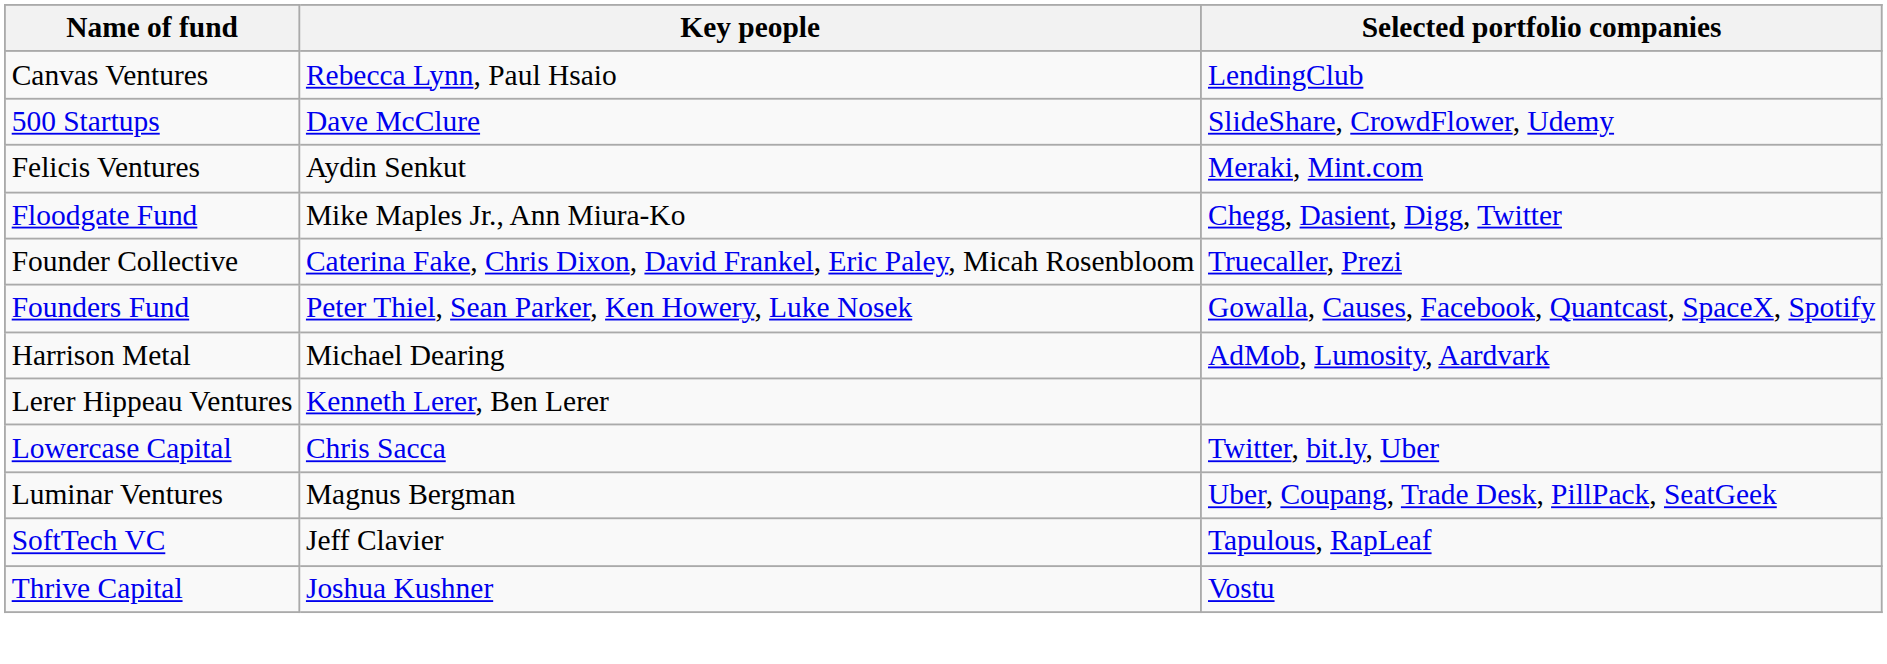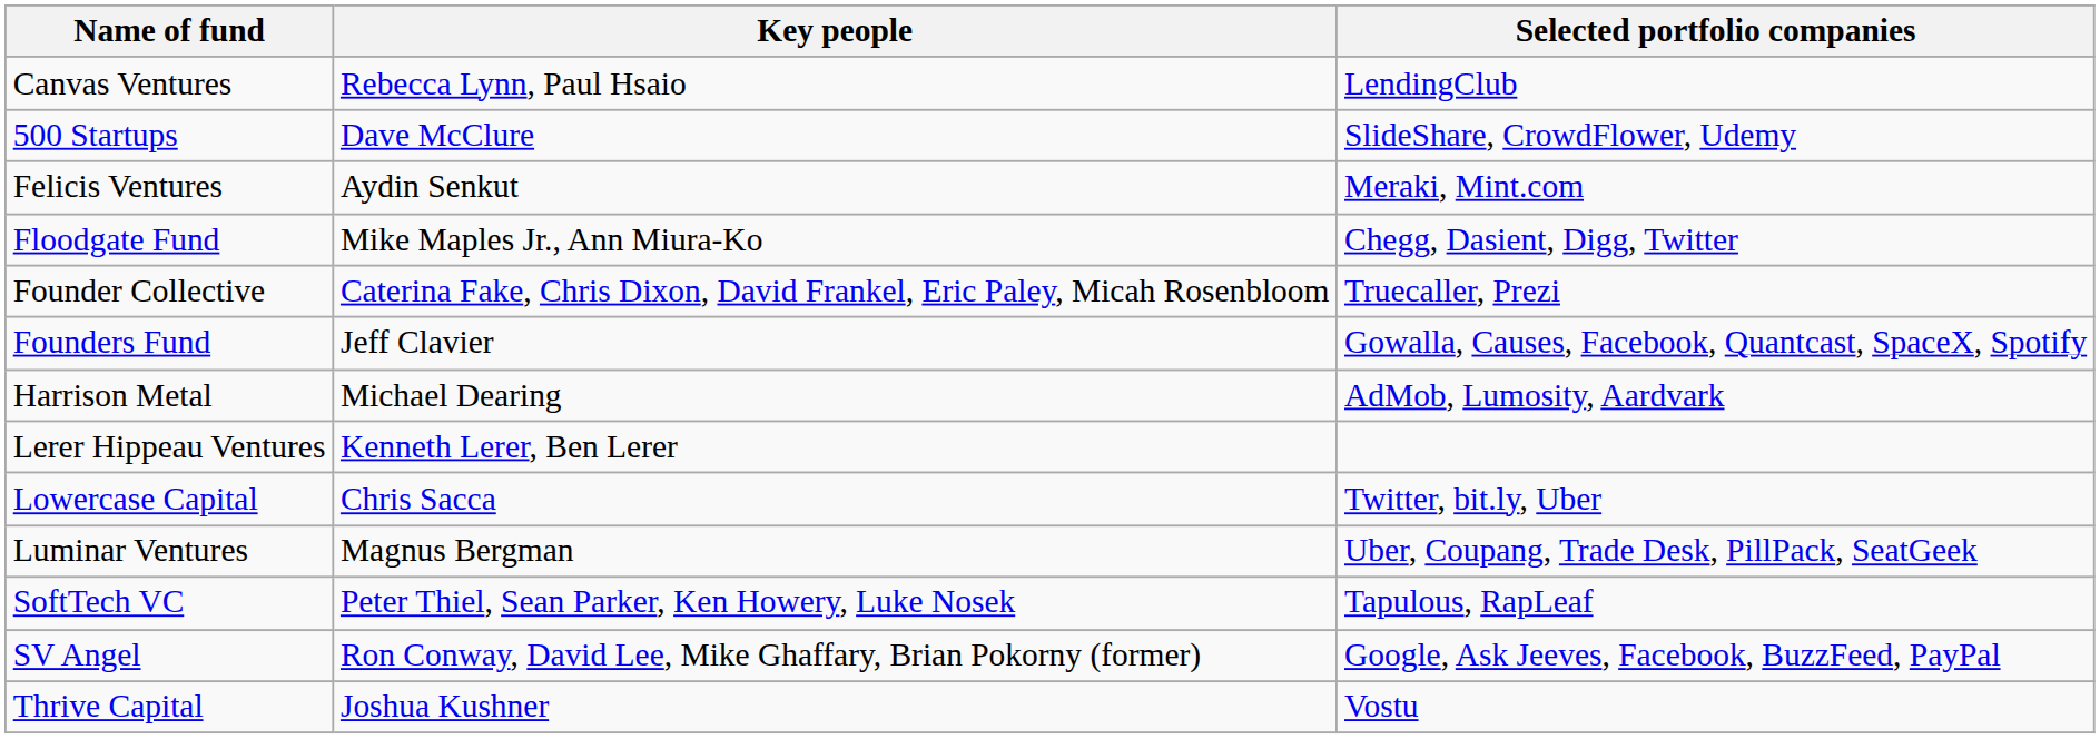Founders Fund | Key people: Peter Thiel, Sean Parker, Ken Howery, Luke Nosek -> Jeff Clavier
SoftTech VC | Key people: Jeff Clavier -> Peter Thiel, Sean Parker, Ken Howery, Luke Nosek
+ row: SV Angel | Ron Conway, David Lee, Mike Ghaffary, Brian Pokorny (former) | Google, Ask Jeeves, Facebook, BuzzFeed, PayPal
